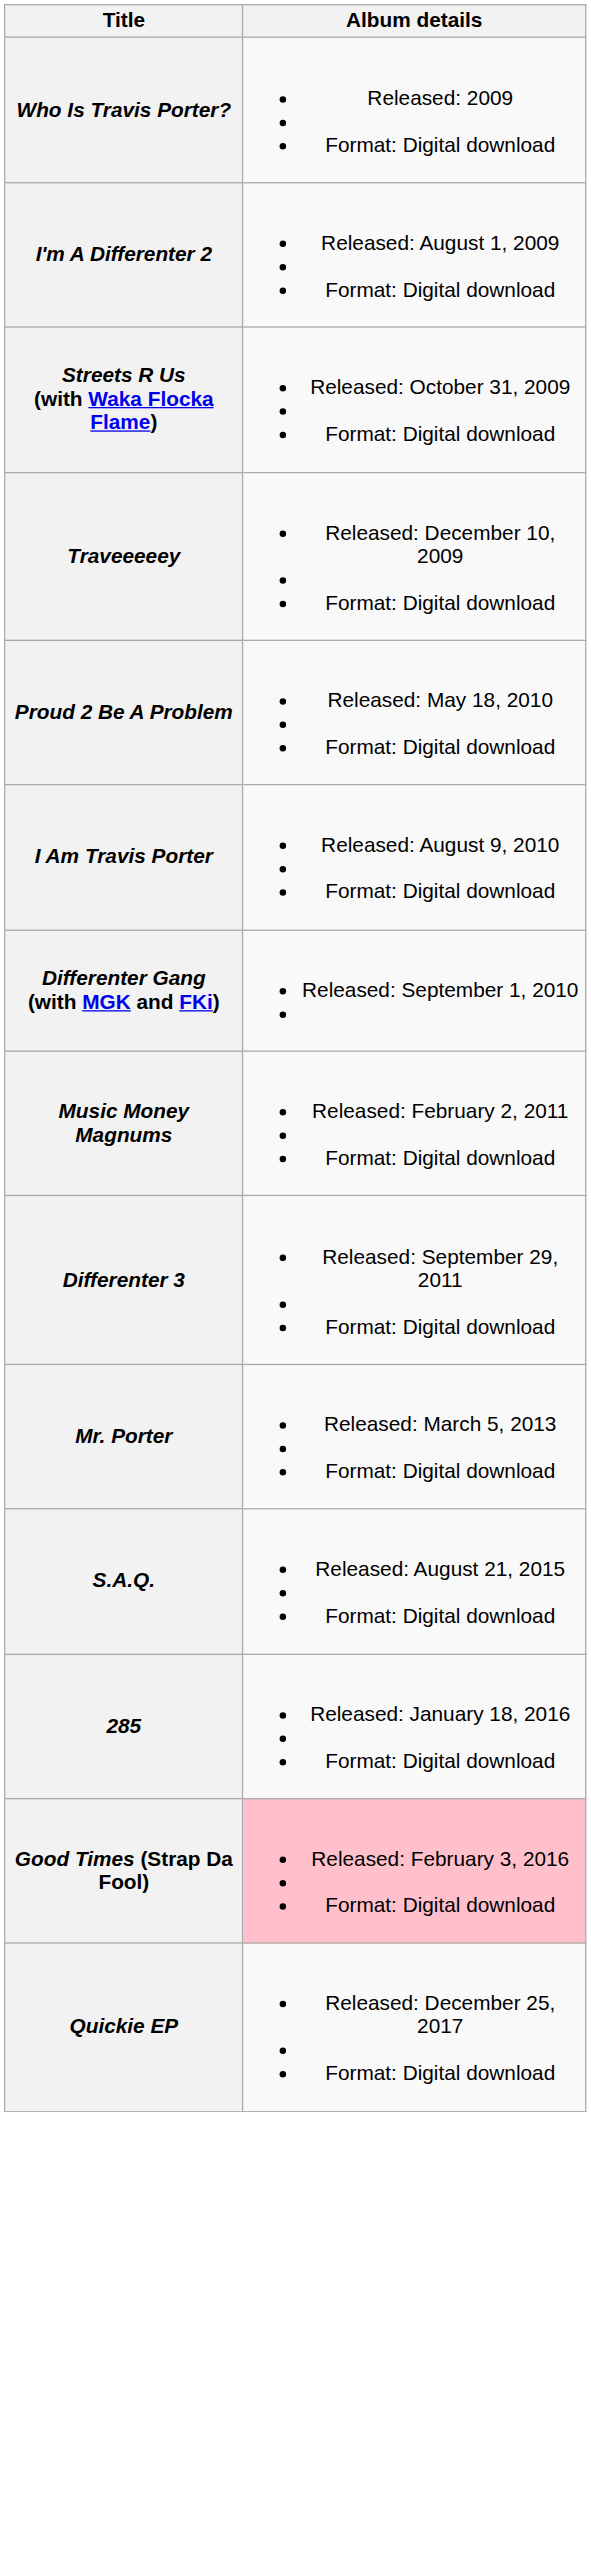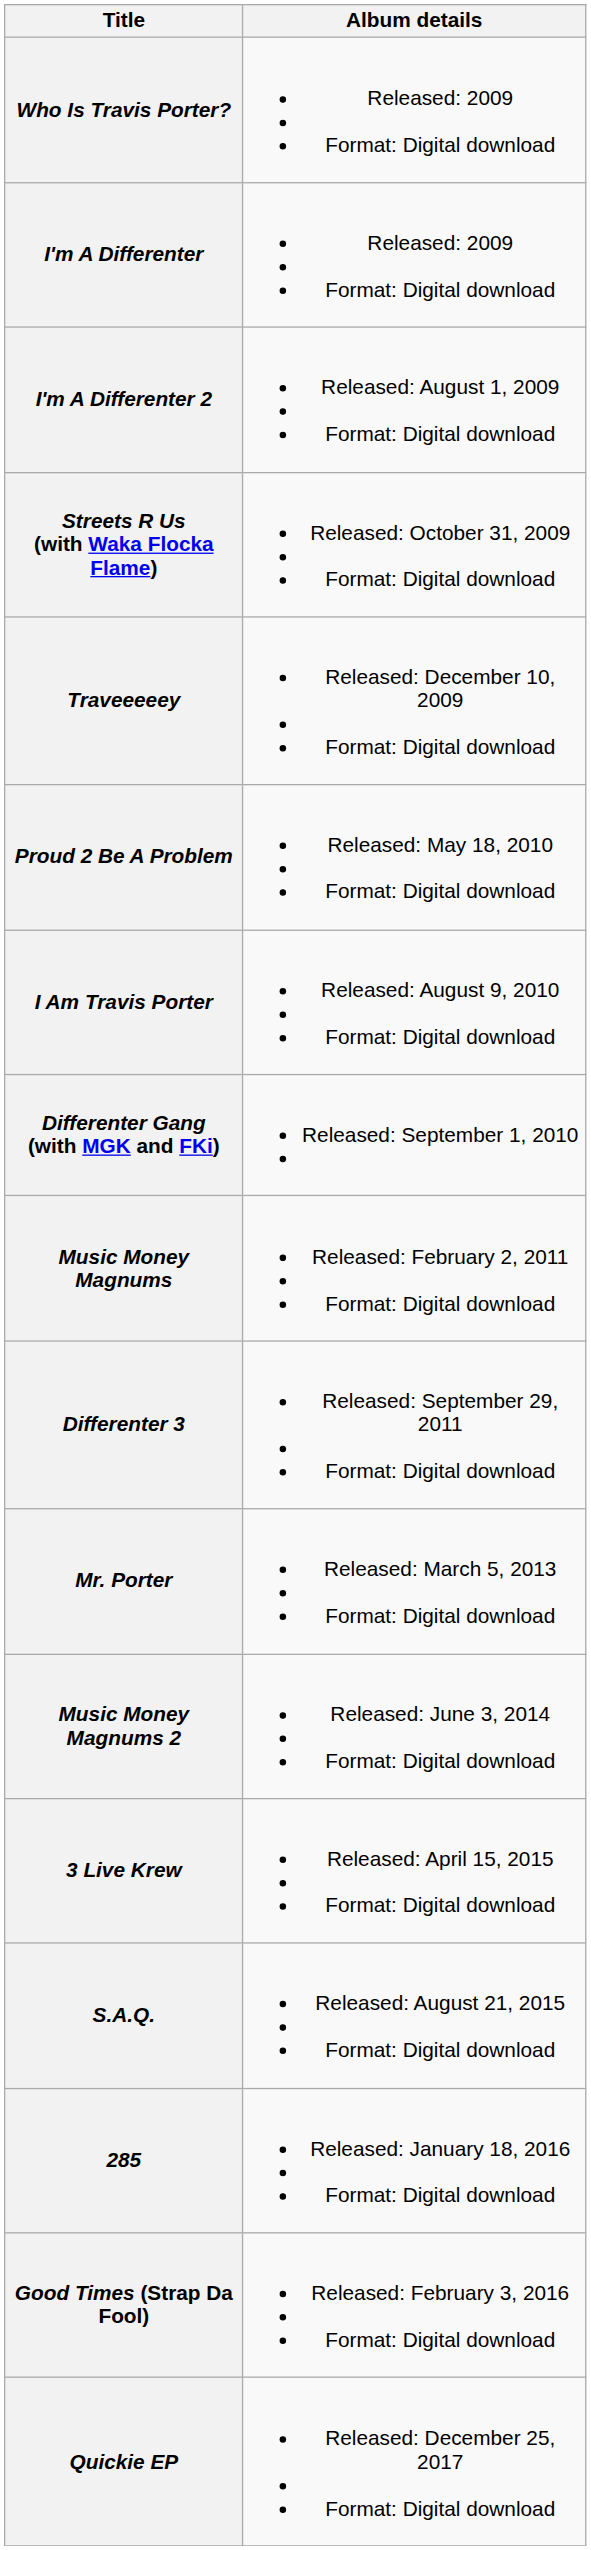+ row: I'm A Differenter | Released: 2009 Format: Digital download
+ row: Music Money Magnums 2 | Released: June 3, 2014 Format: Digital download
+ row: 3 Live Krew | Released: April 15, 2015 Format: Digital download
Good Times (Strap Da Fool) | Album details: pink background -> no background
